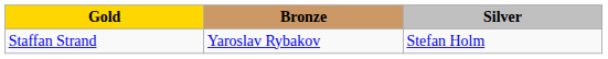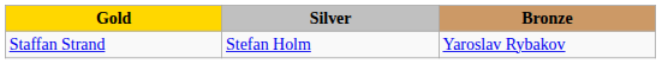columns swapped: Silver <-> Bronze
